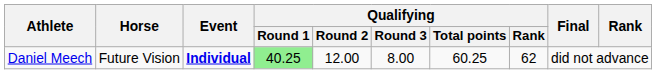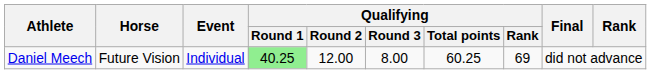Daniel Meech | Event: bold -> normal
Daniel Meech | Qualifying / Rank: 62 -> 69
